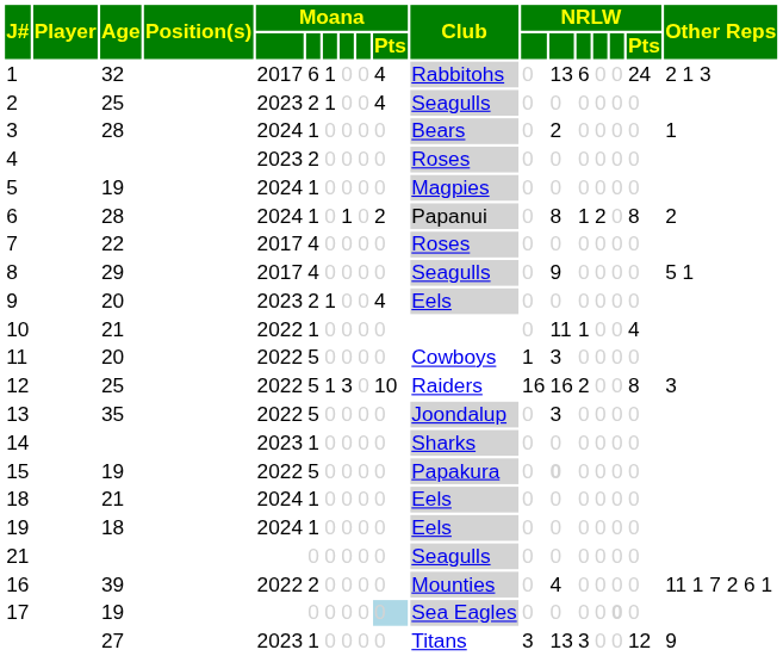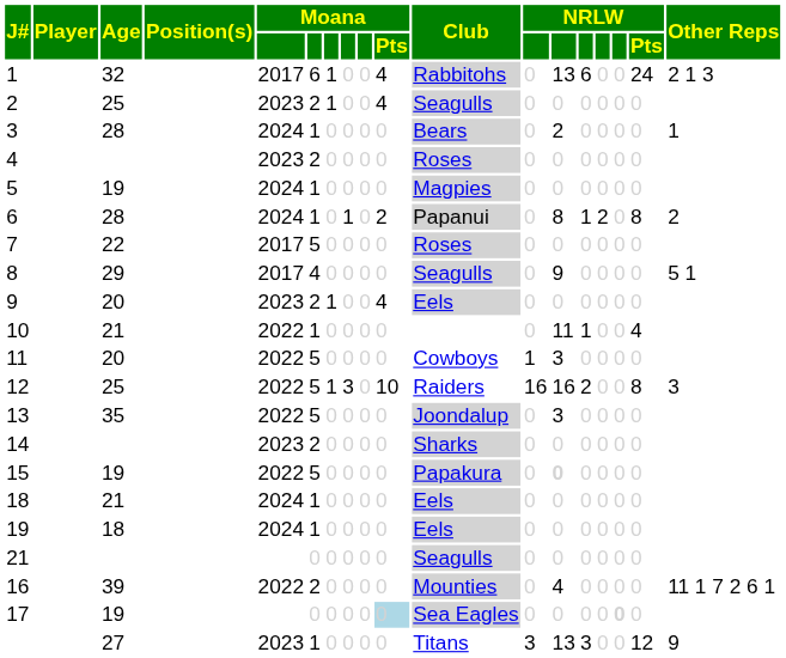7 | column 6: 4 -> 5
14 | column 6: 1 -> 2
